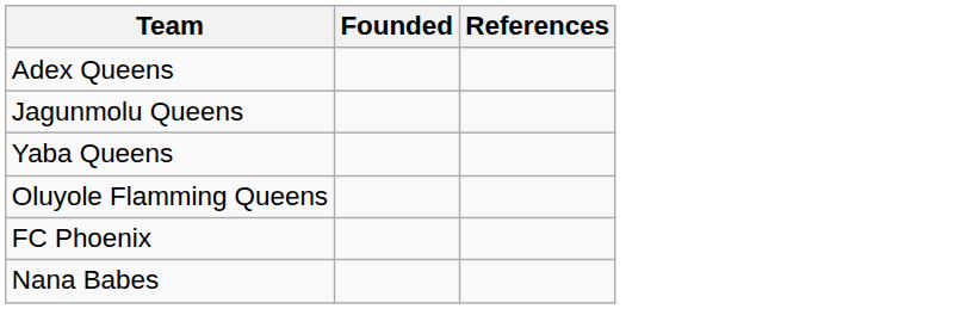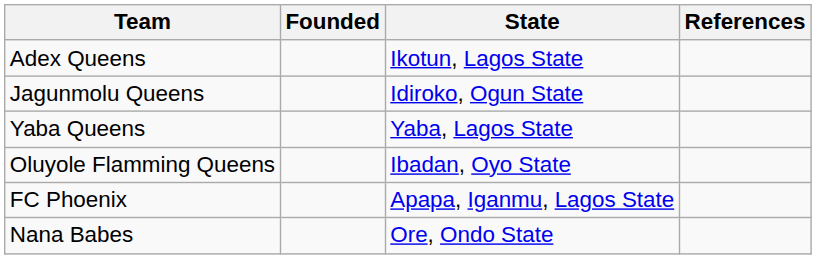+ column: State | Ikotun, Lagos State | Idiroko, Ogun State | Yaba, Lagos State | Ibadan, Oyo State | Apapa, Iganmu, Lagos State | Ore, Ondo State
